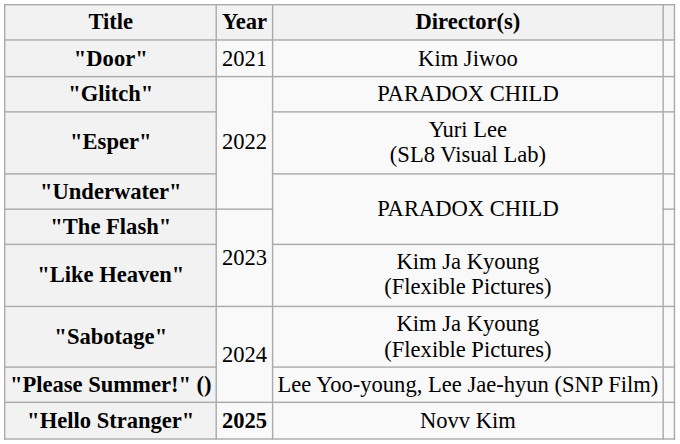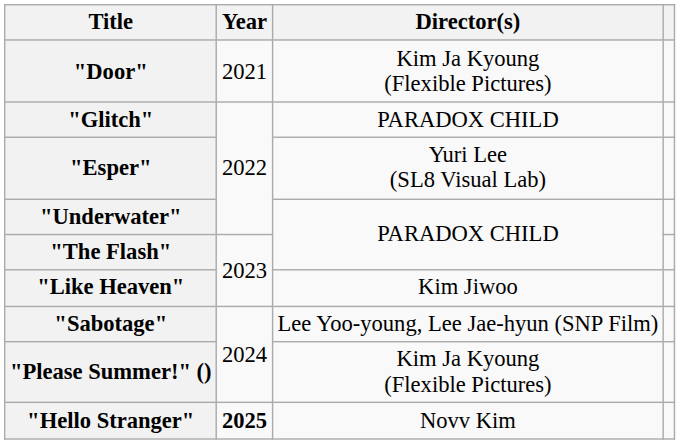"Door" | Director(s): Kim Jiwoo -> Kim Ja Kyoung (Flexible Pictures)
"Like Heaven" | Director(s): Kim Ja Kyoung (Flexible Pictures) -> Kim Jiwoo
"Sabotage" | Director(s): Kim Ja Kyoung (Flexible Pictures) -> Lee Yoo-young, Lee Jae-hyun (SNP Film)
"Please Summer!" () | Director(s): Lee Yoo-young, Lee Jae-hyun (SNP Film) -> Kim Ja Kyoung (Flexible Pictures)
